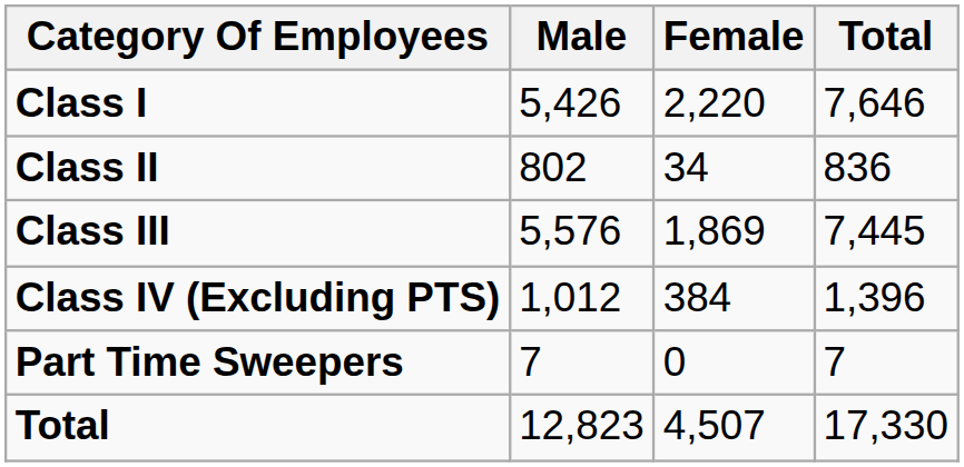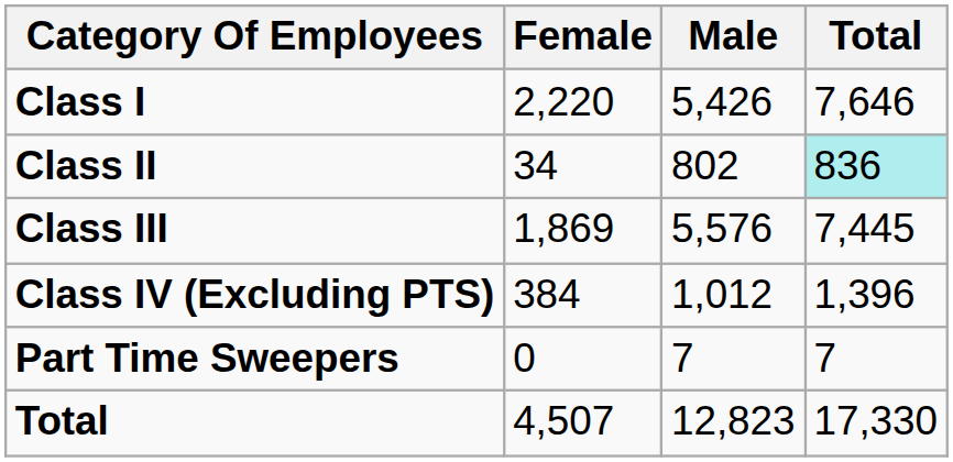columns swapped: Male <-> Female
Class II | Total: no background -> paleturquoise background
